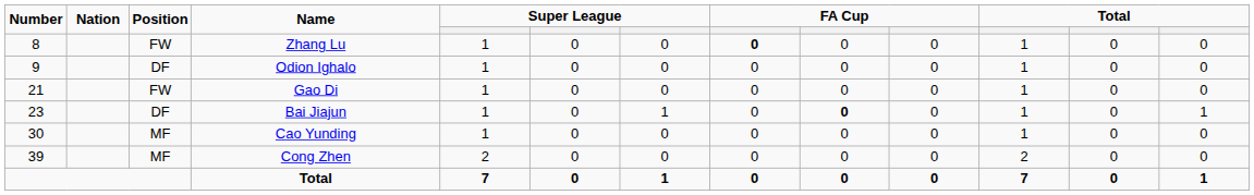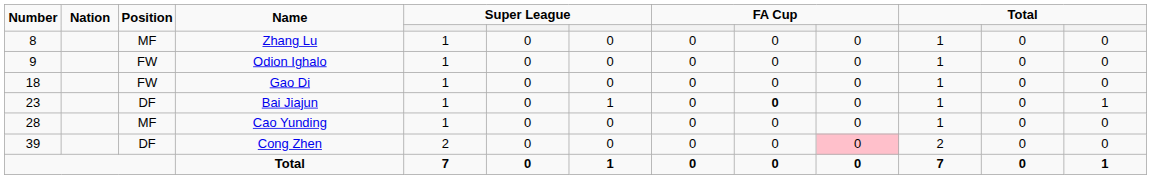Zhang Lu | Position: FW -> MF
Zhang Lu | column 8: bold -> normal
Odion Ighalo | Position: DF -> FW
Gao Di | Number: 21 -> 18
Cao Yunding | Number: 30 -> 28
Cong Zhen | Position: MF -> DF
Cong Zhen | column 10: no background -> pink background
